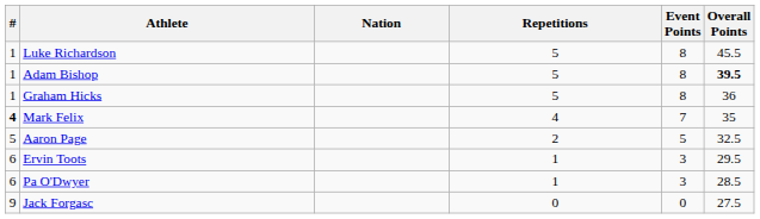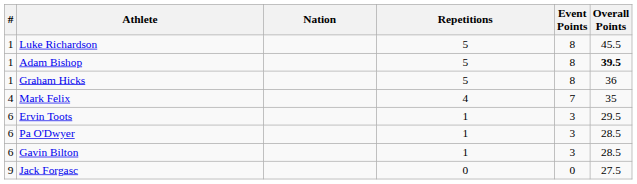Mark Felix | #: bold -> normal
- row: 5 | Aaron Page | 2 | 5 | 32.5
+ row: 6 | Gavin Bilton | 1 | 3 | 28.5
